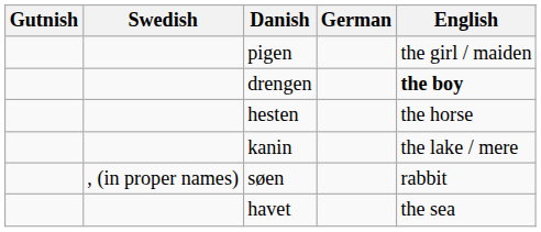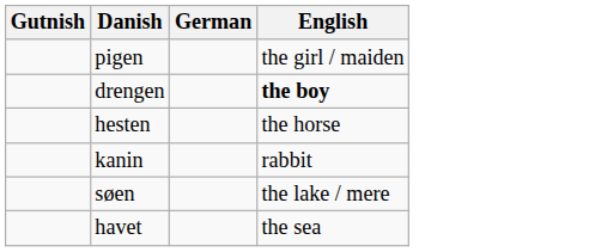- column: Swedish | , (in proper names)
kanin | English: the lake / mere -> rabbit
søen | English: rabbit -> the lake / mere
